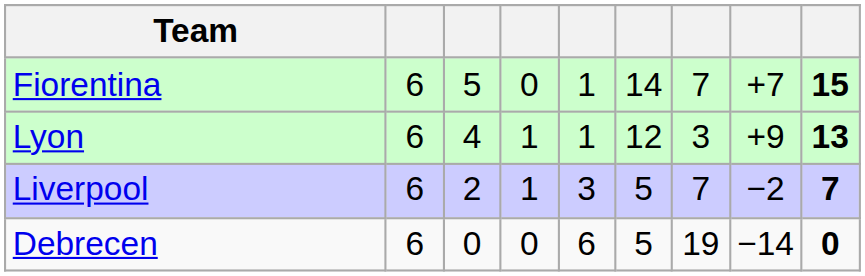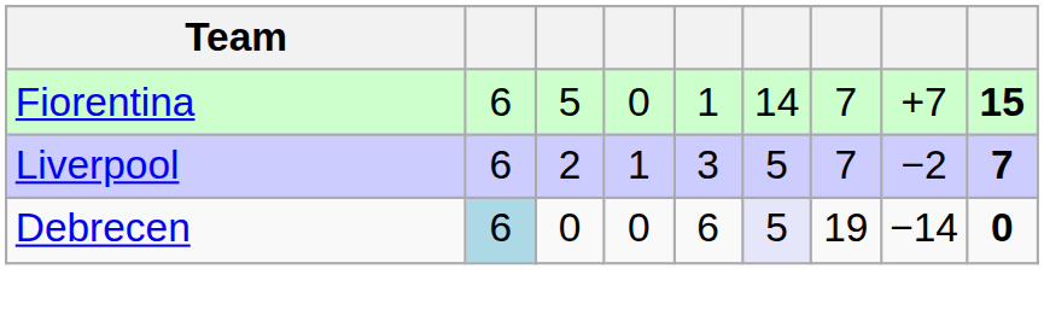- row: Lyon | 6 | 4 | 1 | 1 | 12 | 3 | +9 | 13
Debrecen | column 2: no background -> lightblue background
Debrecen | column 6: no background -> lavender background
